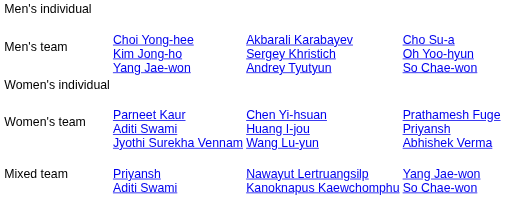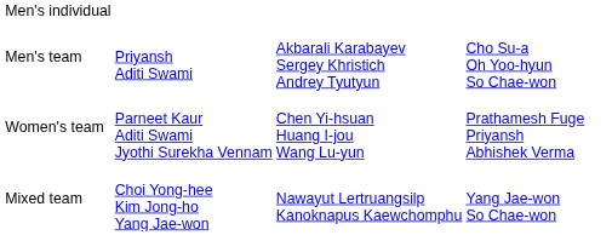Men's team | column 2: Choi Yong-hee Kim Jong-ho Yang Jae-won -> Priyansh Aditi Swami
- row: Women's individual
Mixed team | column 2: Priyansh Aditi Swami -> Choi Yong-hee Kim Jong-ho Yang Jae-won
